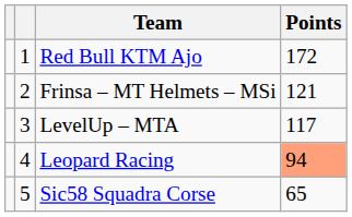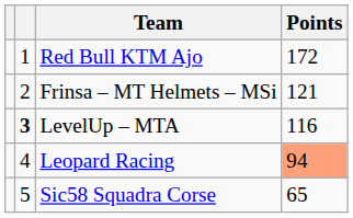LevelUp – MTA | column 2: normal -> bold
LevelUp – MTA | Points: 117 -> 116
